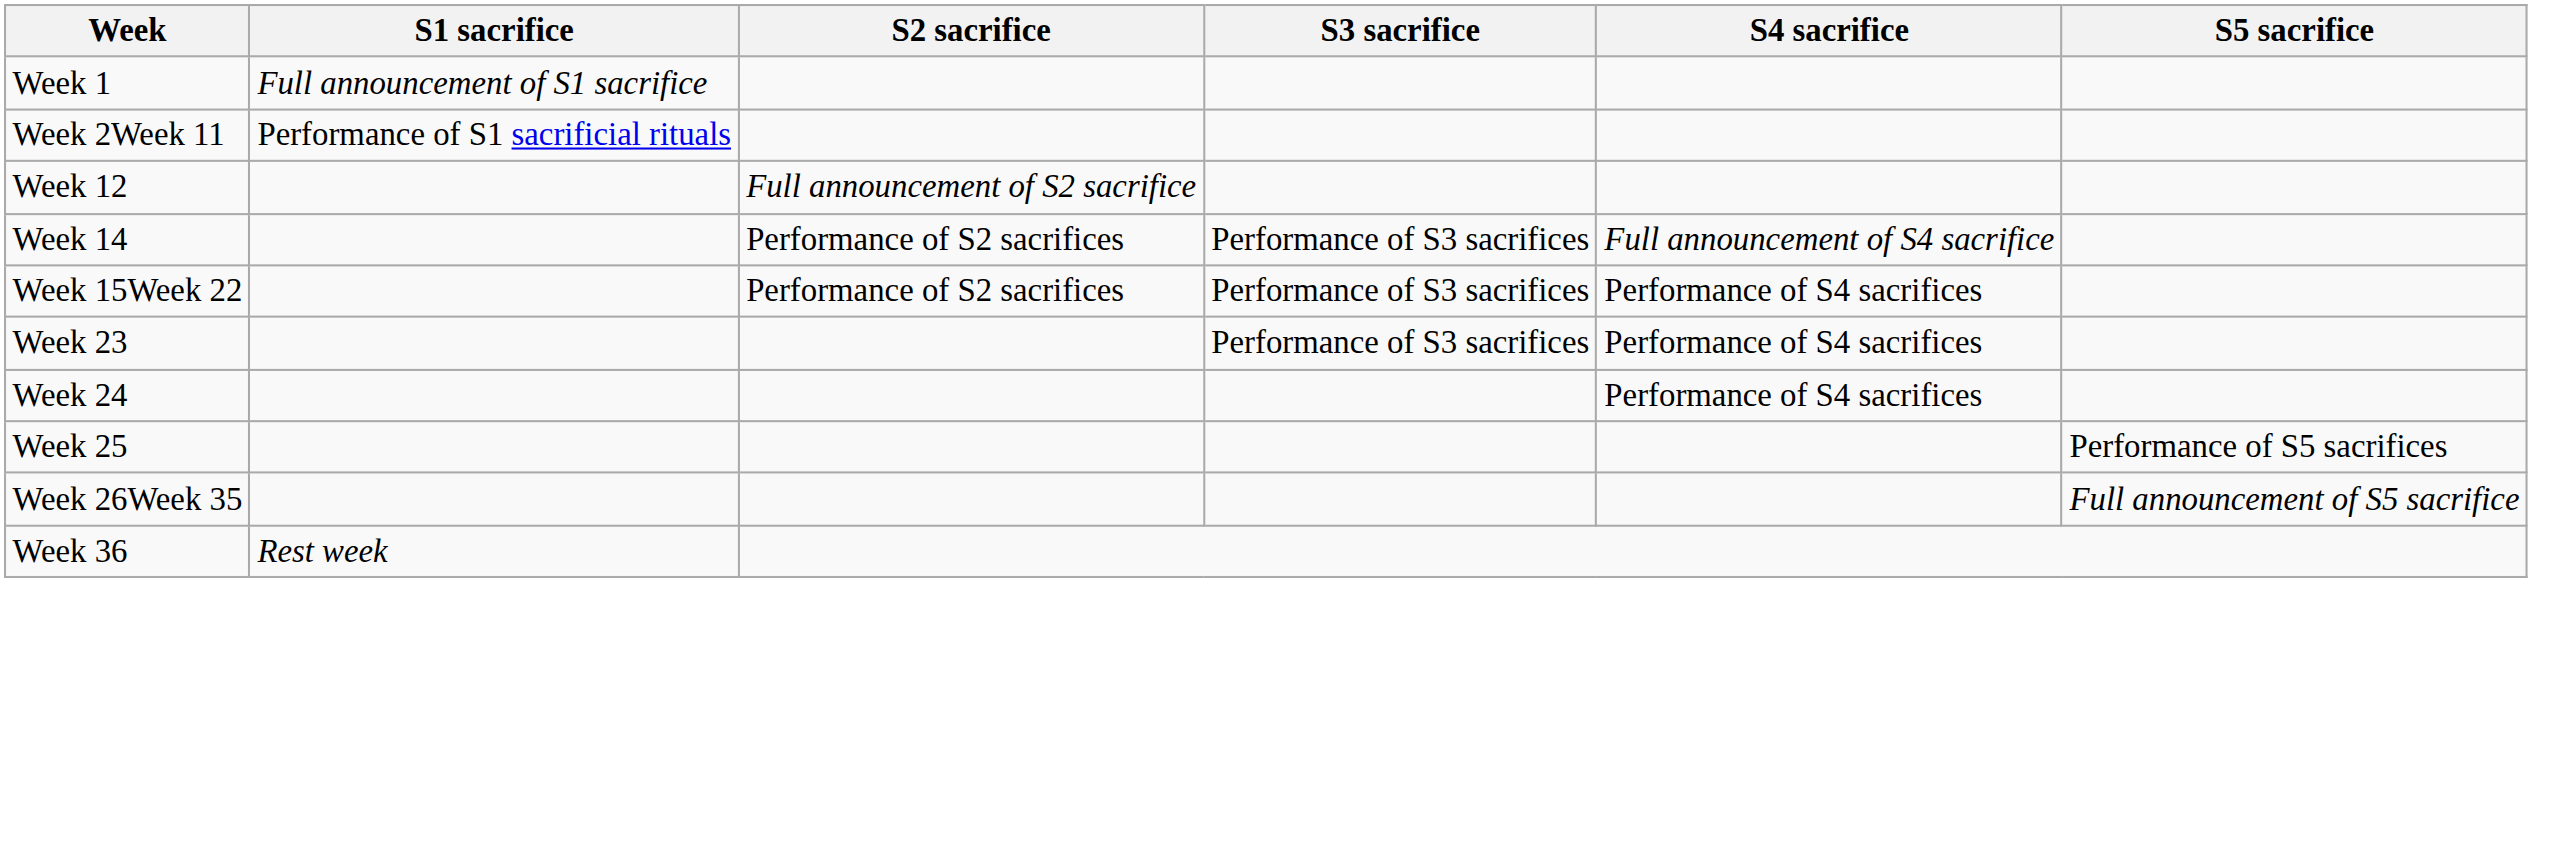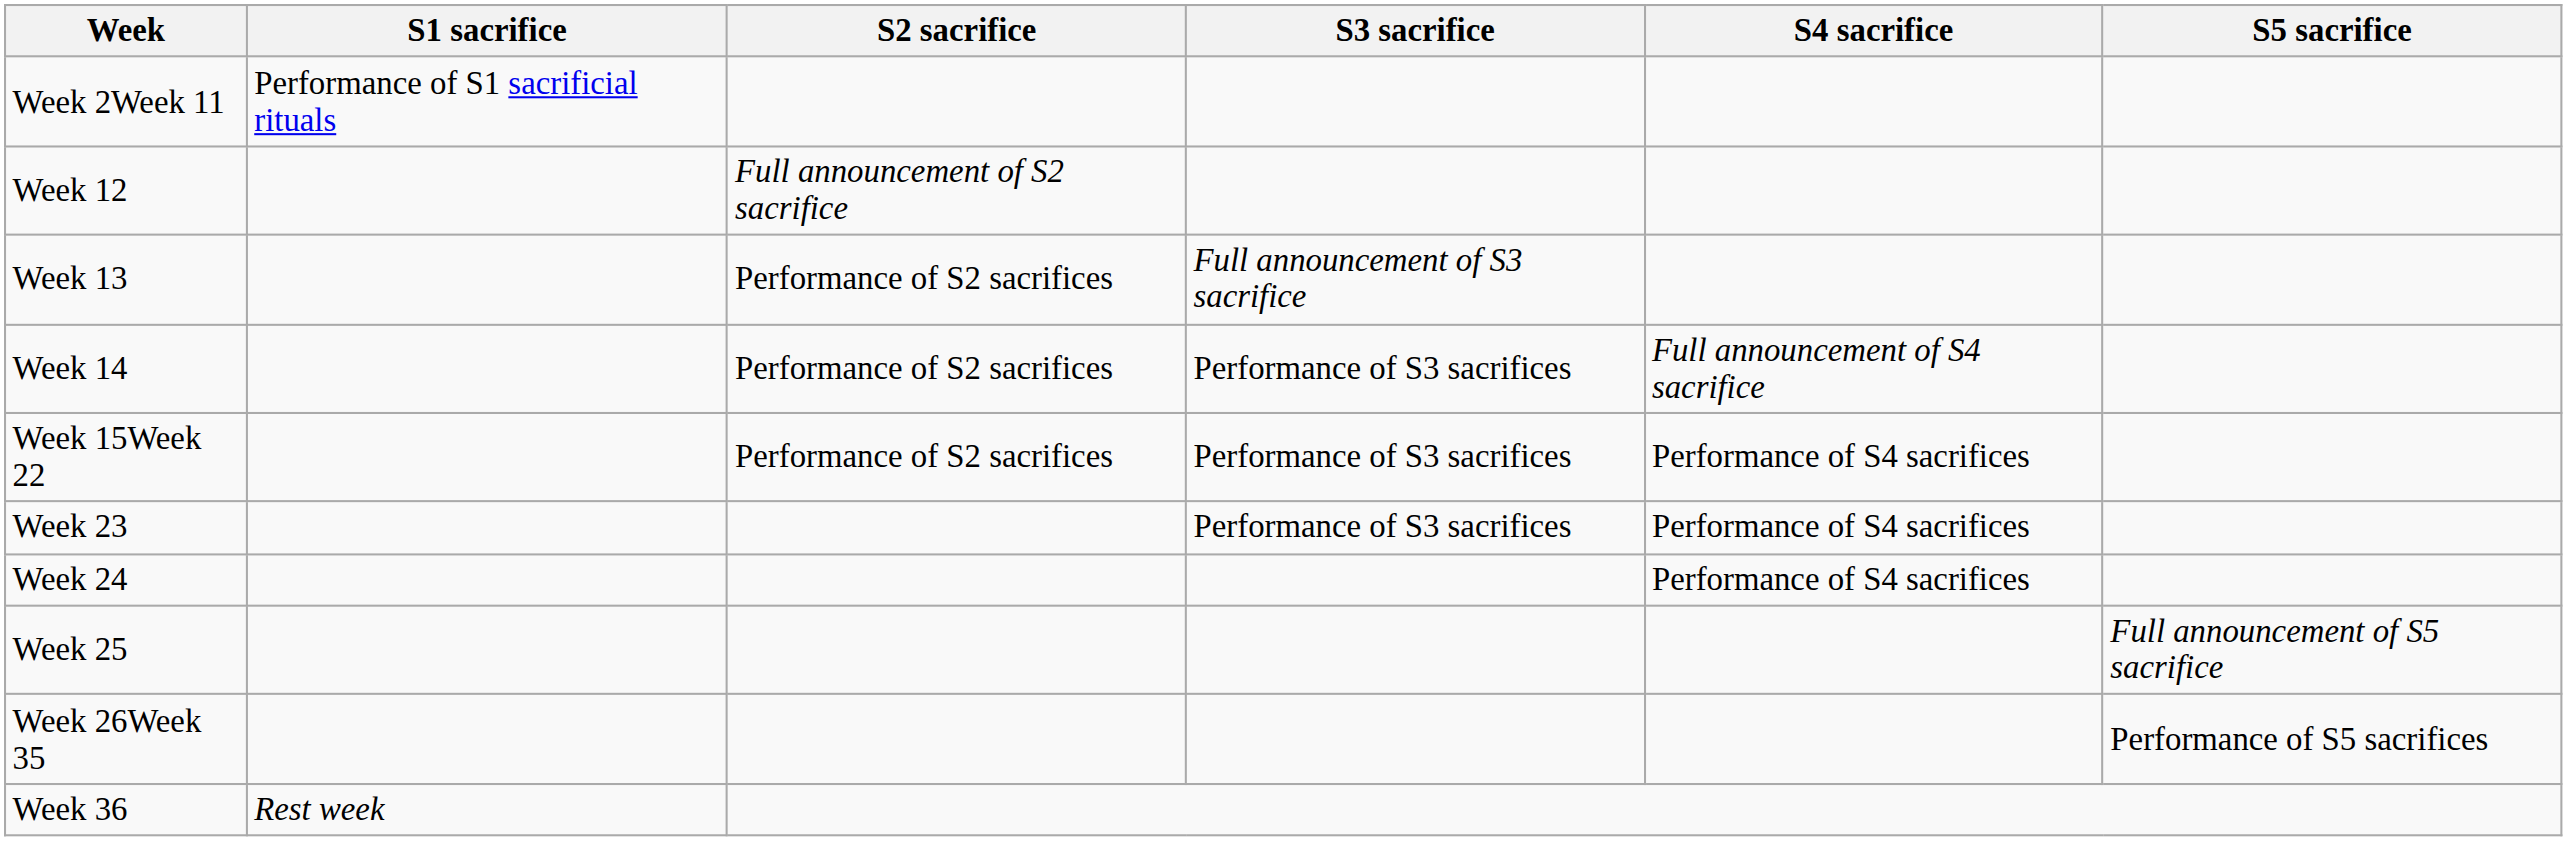- row: Week 1 | Full announcement of S1 sacrifice
+ row: Week 13 | Performance of S2 sacrifices | Full announcement of S3 sacrifice
Week 25 | S5 sacrifice: Performance of S5 sacrifices -> Full announcement of S5 sacrifice
Week 26Week 35 | S5 sacrifice: Full announcement of S5 sacrifice -> Performance of S5 sacrifices
